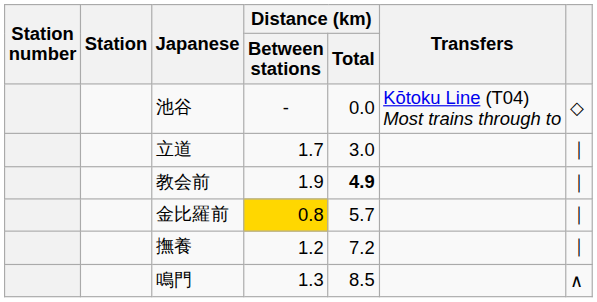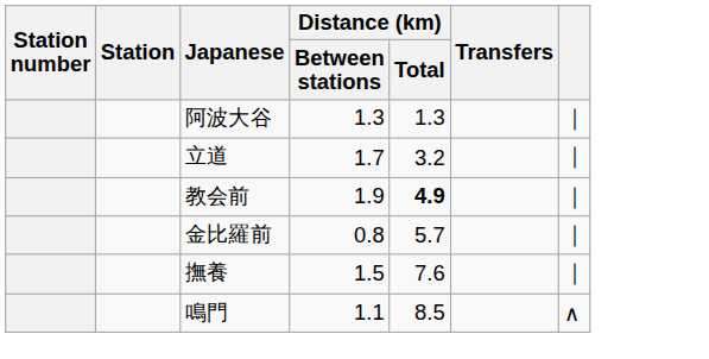- row: 池谷 | - | 0.0 | Kōtoku Line (T04) Most trains through to | ◇
+ row: 阿波大谷 | 1.3 | 1.3 | ｜
立道 | Distance (km) / Total: 3.0 -> 3.2
金比羅前 | Distance (km) / Between stations: gold background -> no background
撫養 | Distance (km) / Between stations: 1.2 -> 1.5
撫養 | Distance (km) / Total: 7.2 -> 7.6
鳴門 | Distance (km) / Between stations: 1.3 -> 1.1
